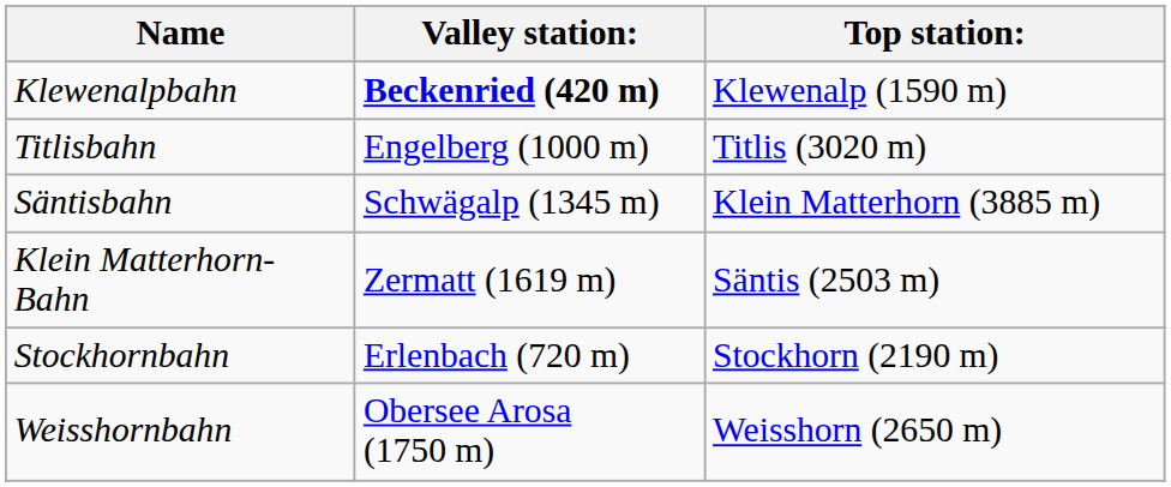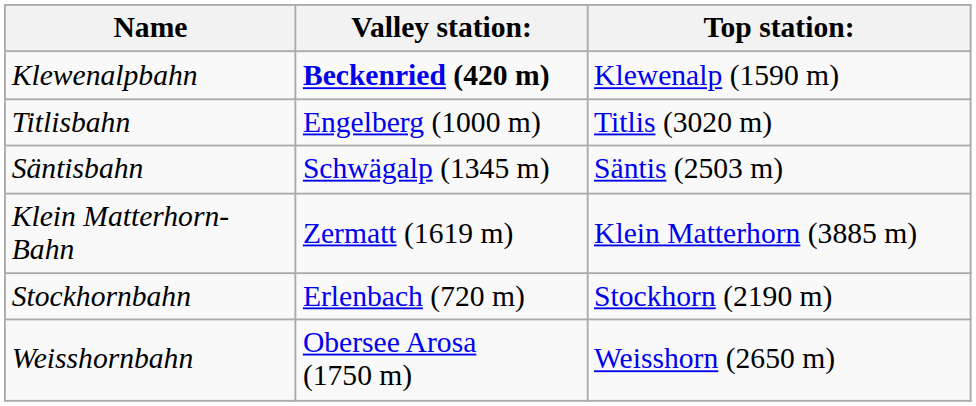Säntisbahn | Top station:: Klein Matterhorn (3885 m) -> Säntis (2503 m)
Klein Matterhorn-Bahn | Top station:: Säntis (2503 m) -> Klein Matterhorn (3885 m)
